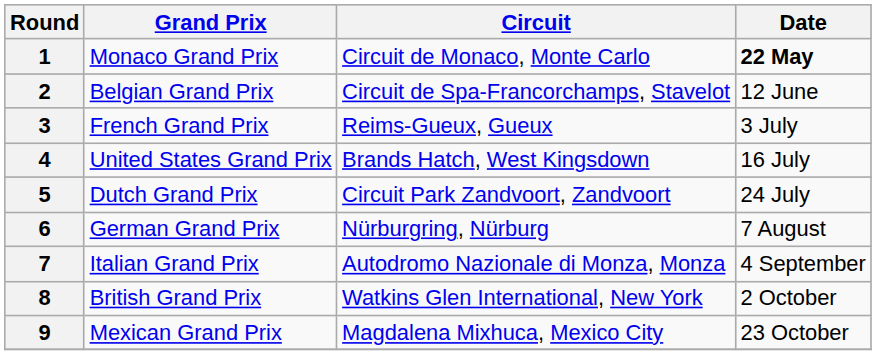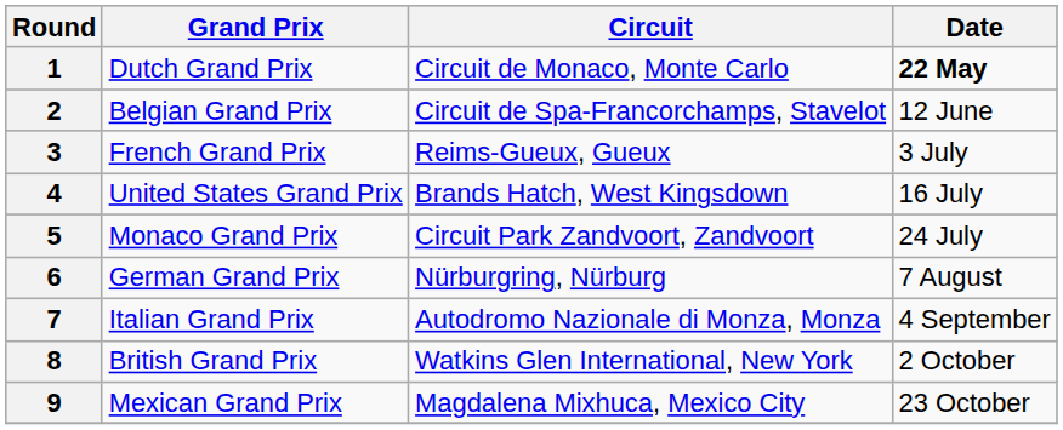1 | Grand Prix: Monaco Grand Prix -> Dutch Grand Prix
5 | Grand Prix: Dutch Grand Prix -> Monaco Grand Prix
